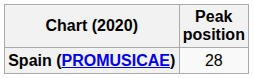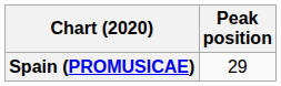Spain (PROMUSICAE) | Peak position: 28 -> 29
